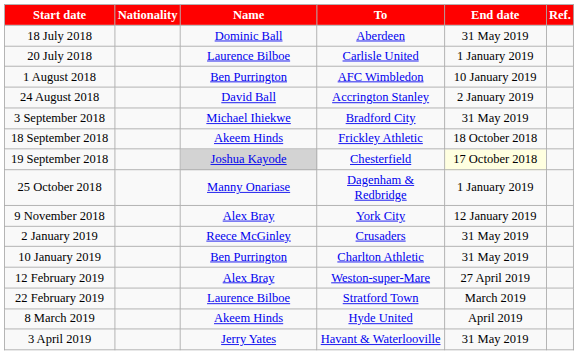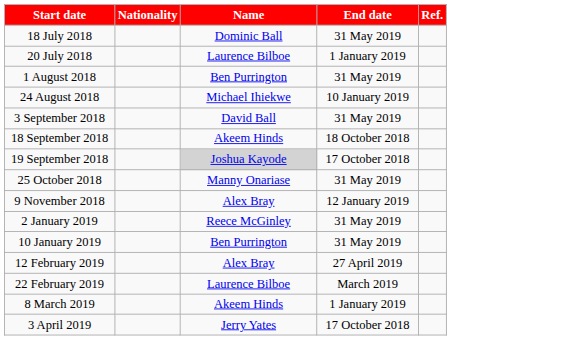- column: To | Aberdeen | Carlisle United | AFC Wimbledon | Accrington Stanley | Bradford City | Frickley Athletic | Chesterfield | Dagenham & Redbridge | York City | Crusaders | Charlton Athletic | Weston-super-Mare | Stratford Town | Hyde United | Havant & Waterlooville
1 August 2018 | End date: 10 January 2019 -> 31 May 2019
24 August 2018 | Name: David Ball -> Michael Ihiekwe
24 August 2018 | End date: 2 January 2019 -> 10 January 2019
3 September 2018 | Name: Michael Ihiekwe -> David Ball
19 September 2018 | End date: lightyellow background -> no background
25 October 2018 | End date: 1 January 2019 -> 31 May 2019
8 March 2019 | End date: April 2019 -> 1 January 2019
3 April 2019 | End date: 31 May 2019 -> 17 October 2018
